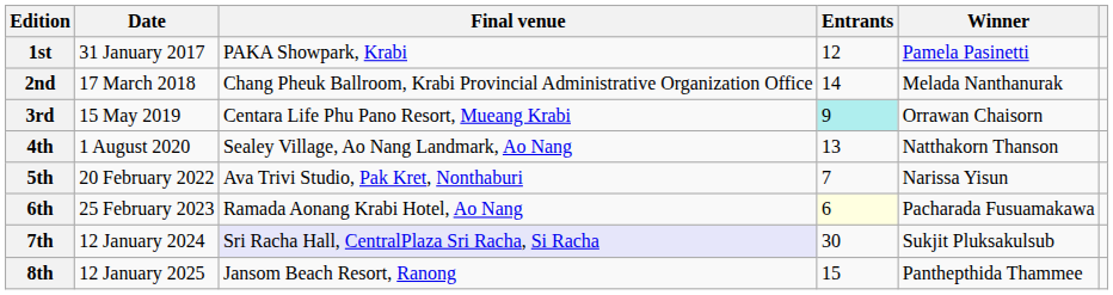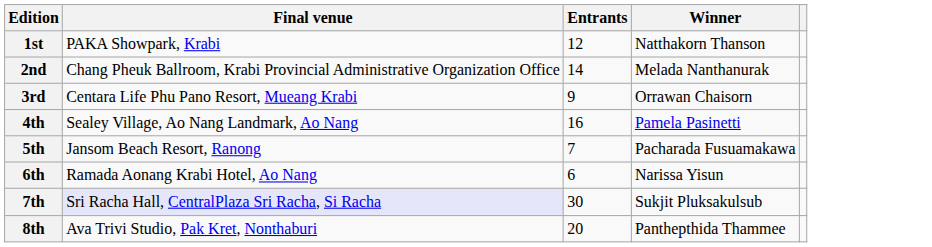- column: Date | 31 January 2017 | 17 March 2018 | 15 May 2019 | 1 August 2020 | 20 February 2022 | 25 February 2023 | 12 January 2024 | 12 January 2025
1st | Winner: Pamela Pasinetti -> Natthakorn Thanson
3rd | Entrants: paleturquoise background -> no background
4th | Entrants: 13 -> 16
4th | Winner: Natthakorn Thanson -> Pamela Pasinetti
5th | Final venue: Ava Trivi Studio, Pak Kret, Nonthaburi -> Jansom Beach Resort, Ranong
5th | Winner: Narissa Yisun -> Pacharada Fusuamakawa
6th | Entrants: lightyellow background -> no background
6th | Winner: Pacharada Fusuamakawa -> Narissa Yisun
8th | Final venue: Jansom Beach Resort, Ranong -> Ava Trivi Studio, Pak Kret, Nonthaburi
8th | Entrants: 15 -> 20
